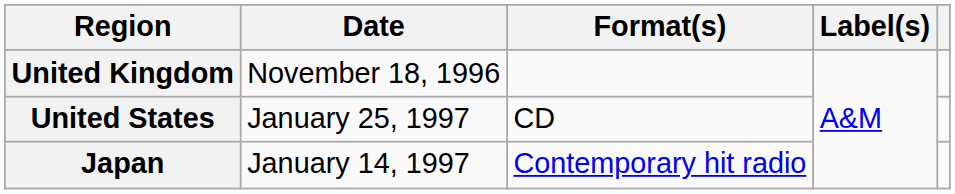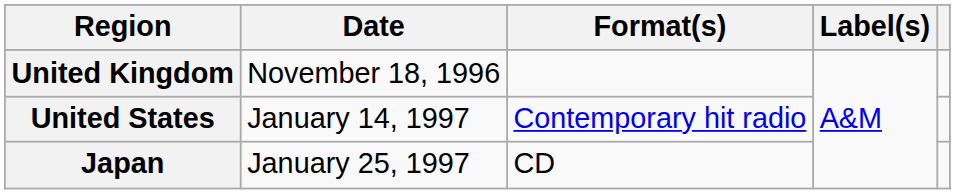United States | Date: January 25, 1997 -> January 14, 1997
United States | Format(s): CD -> Contemporary hit radio
Japan | Date: January 14, 1997 -> January 25, 1997
Japan | Format(s): Contemporary hit radio -> CD
